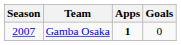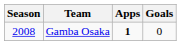Gamba Osaka | Season: 2007 -> 2008
